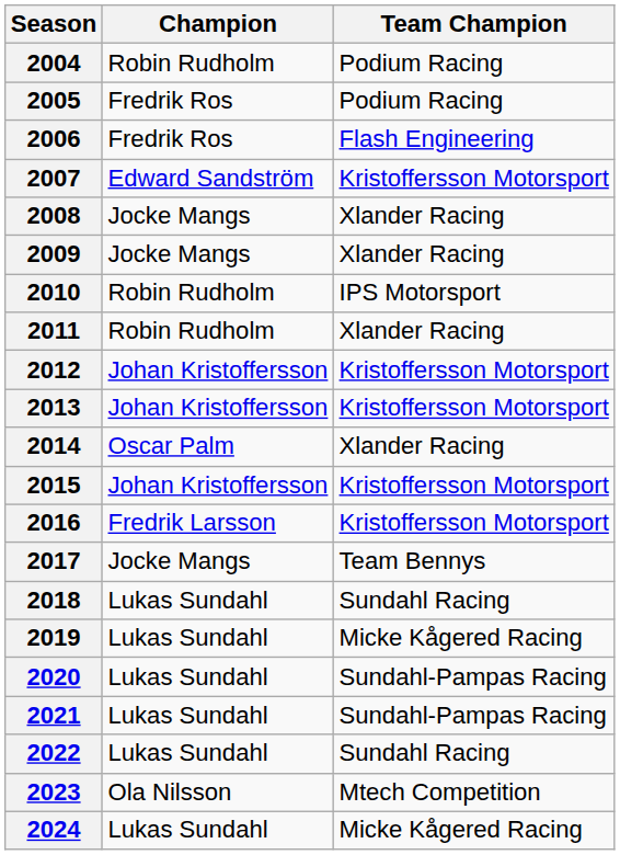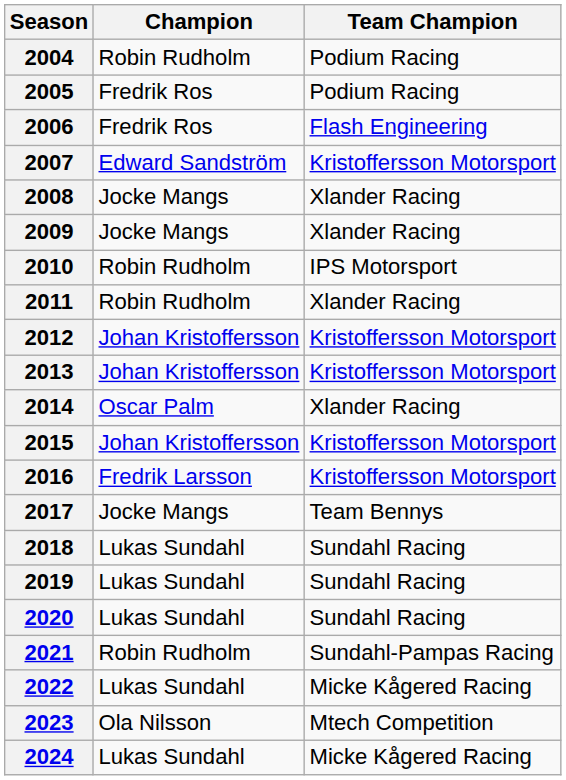2019 | Team Champion: Micke Kågered Racing -> Sundahl Racing
2020 | Team Champion: Sundahl-Pampas Racing -> Sundahl Racing
2021 | Champion: Lukas Sundahl -> Robin Rudholm
2022 | Team Champion: Sundahl Racing -> Micke Kågered Racing
